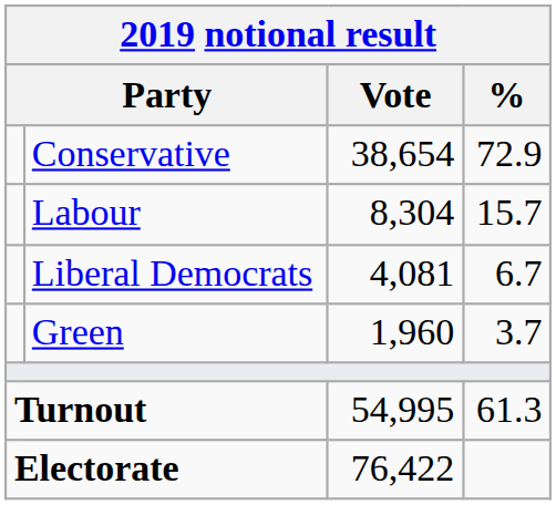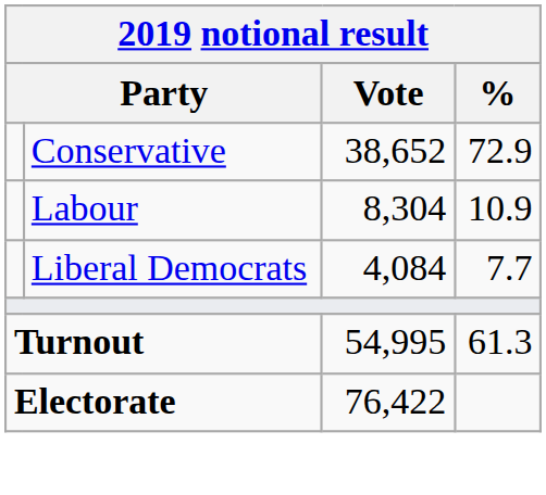Conservative | Vote: 38,654 -> 38,652
Labour | %: 15.7 -> 10.9
Liberal Democrats | Vote: 4,081 -> 4,084
Liberal Democrats | %: 6.7 -> 7.7
- row: Green | 1,960 | 3.7
